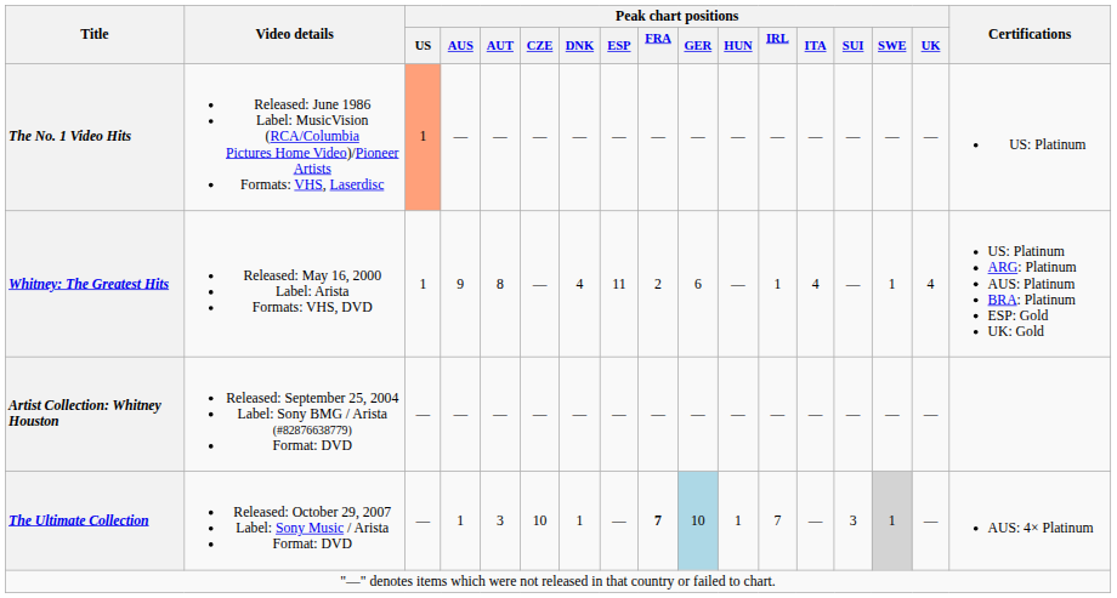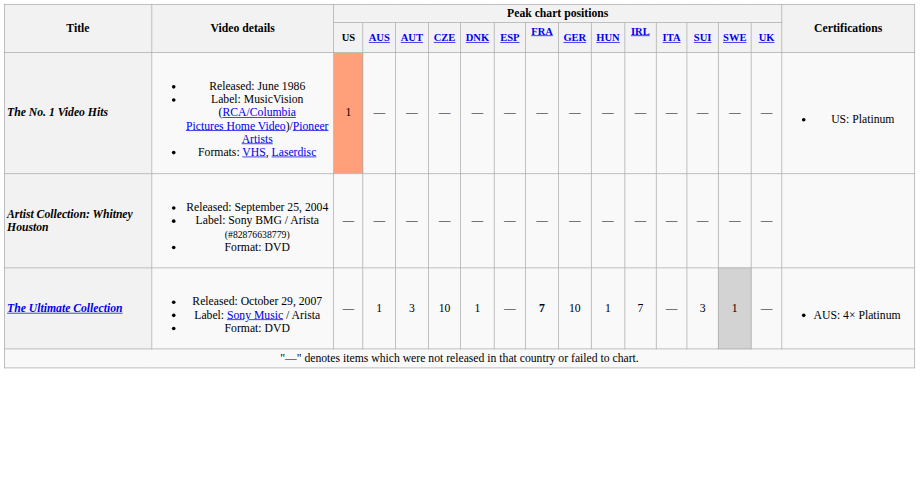- row: Whitney: The Greatest Hits | Released: May 16, 2000 Label: Arista Formats: VHS, DVD | 1 | 9 | 8 | ― | 4 | 11 | 2 | 6 | ― | 1 | 4 | ― | 1 | 4 | US: Platinum ARG: Platinum AUS: Platinum BRA: Platinum ESP: Gold UK: Gold
The Ultimate Collection | Peak chart positions / GER: lightblue background -> no background
